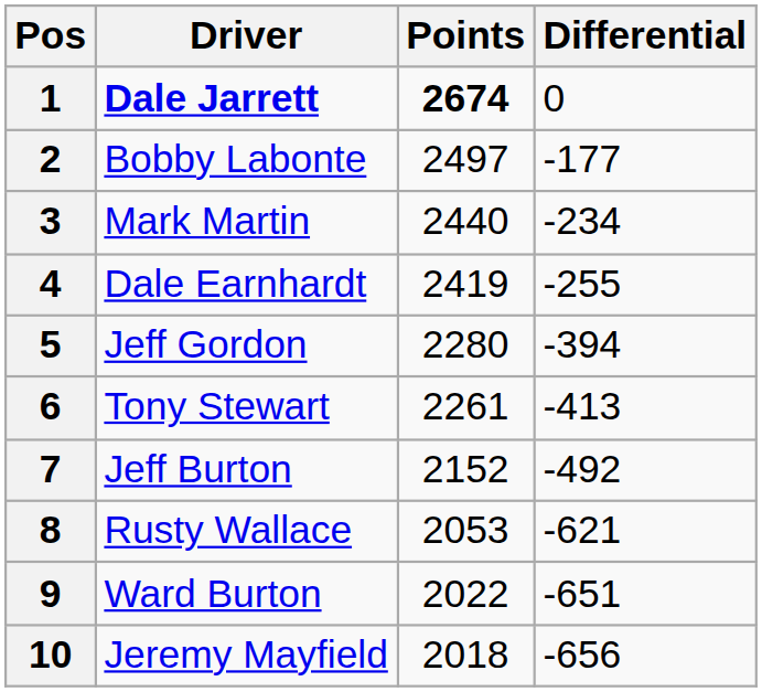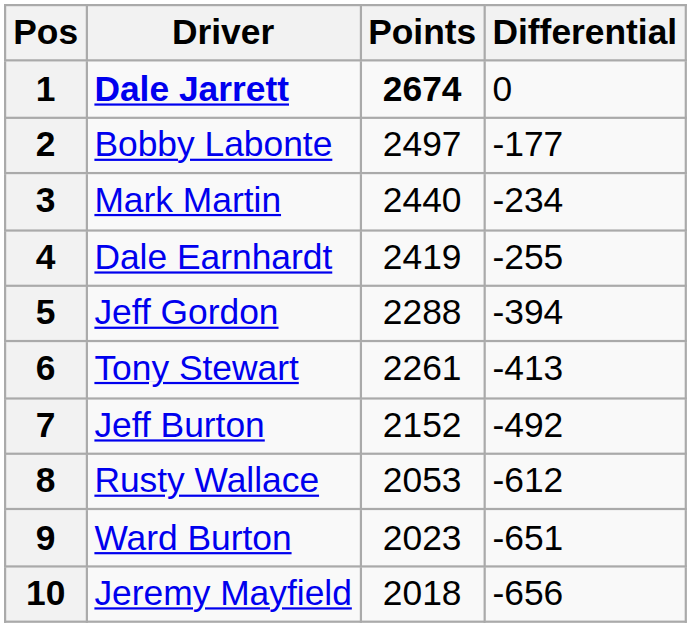5 | Points: 2280 -> 2288
8 | Differential: -621 -> -612
9 | Points: 2022 -> 2023
